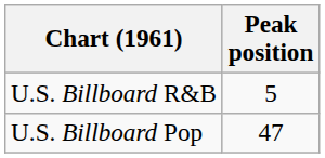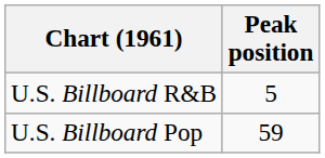U.S. Billboard Pop | Peak position: 47 -> 59
